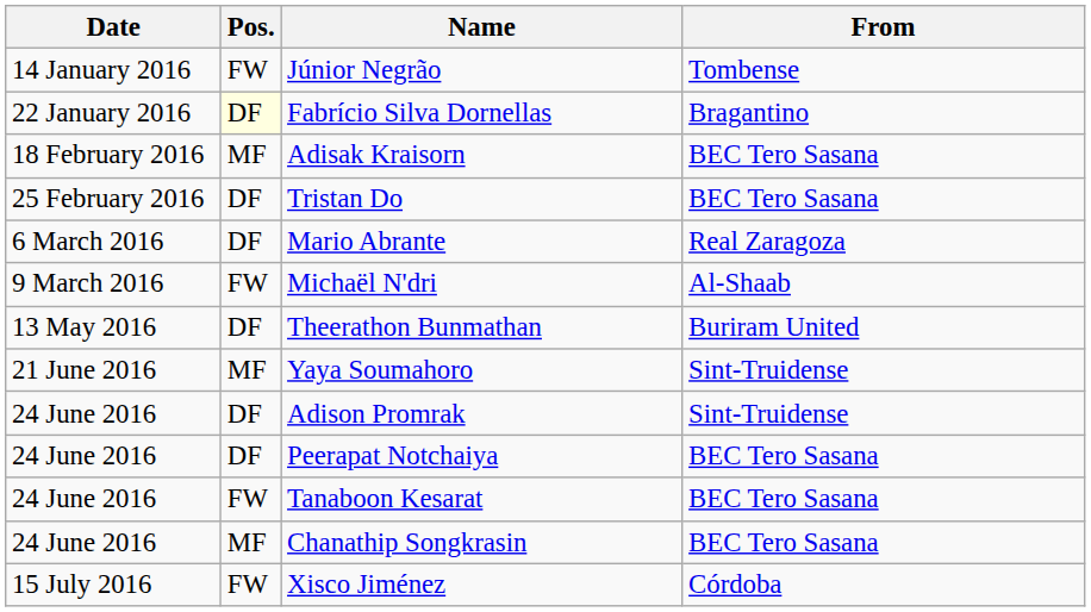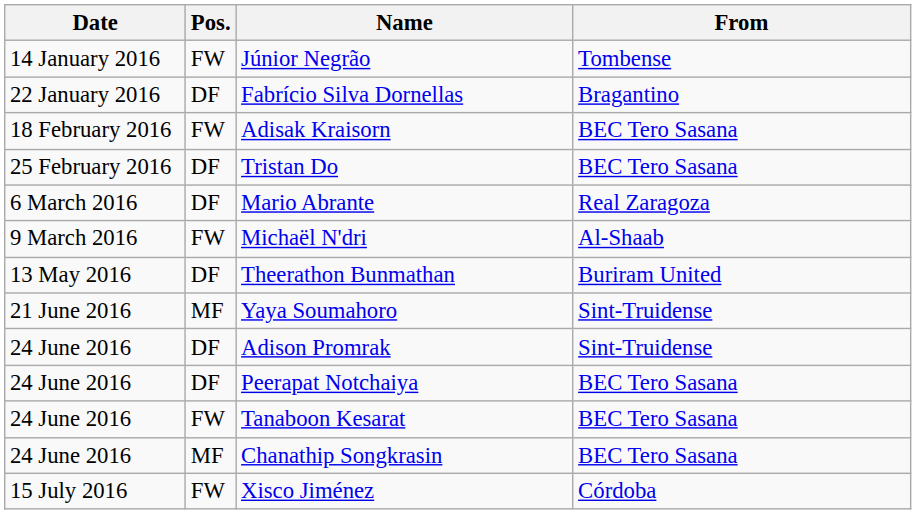Fabrício Silva Dornellas | Pos.: lightyellow background -> no background
Adisak Kraisorn | Pos.: MF -> FW
